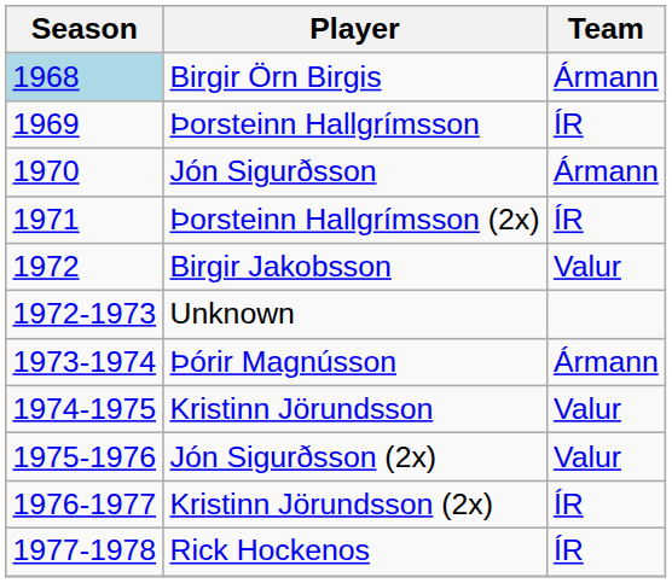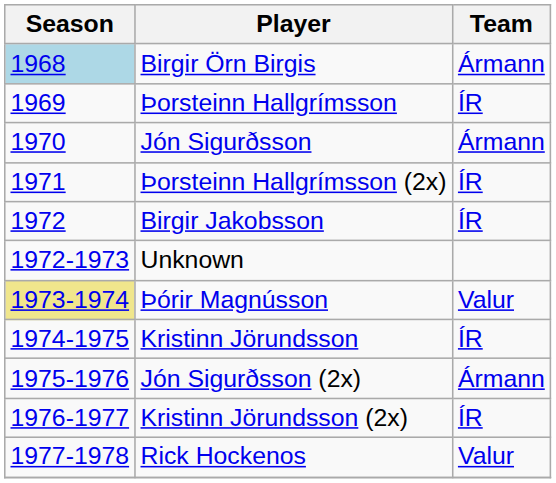Birgir Jakobsson | Team: Valur -> ÍR
Þórir Magnússon | Season: no background -> khaki background
Þórir Magnússon | Team: Ármann -> Valur
Kristinn Jörundsson | Team: Valur -> ÍR
Jón Sigurðsson (2x) | Team: Valur -> Ármann
Rick Hockenos | Team: ÍR -> Valur
